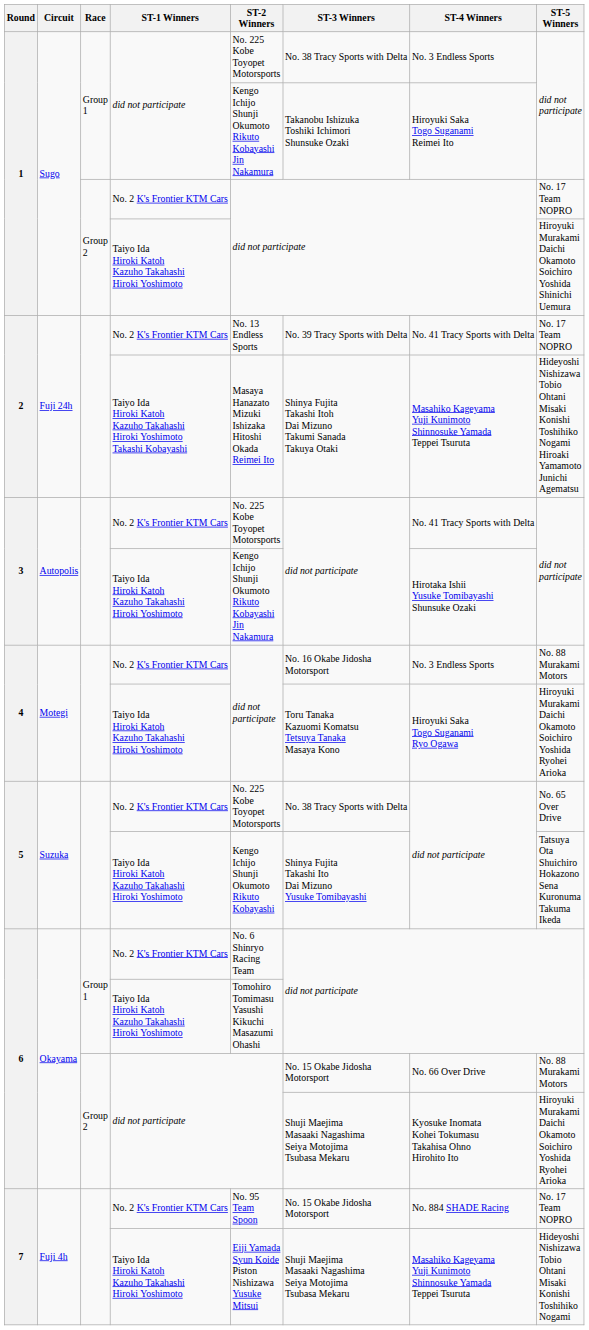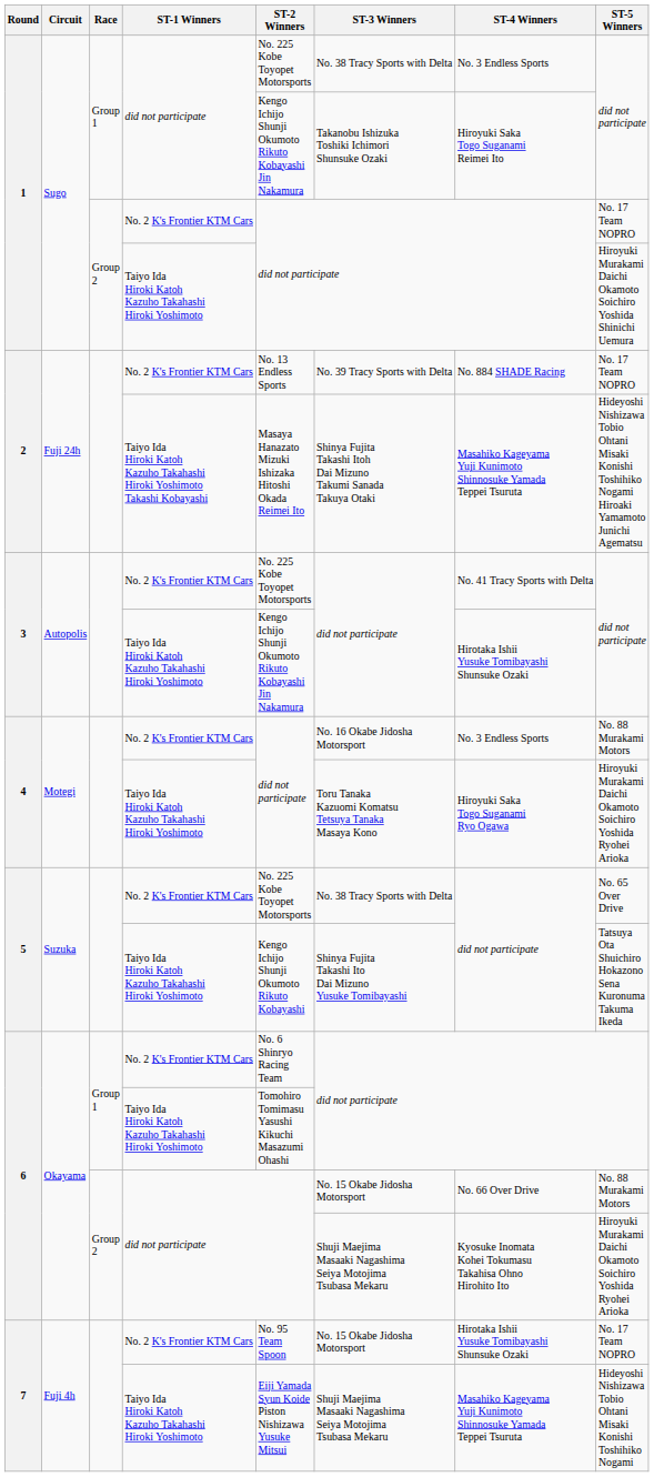2 / No. 2 K's Frontier KTM Cars | ST-4 Winners: No. 41 Tracy Sports with Delta -> No. 884 SHADE Racing
7 / No. 2 K's Frontier KTM Cars | ST-4 Winners: No. 884 SHADE Racing -> Hirotaka Ishii Yusuke Tomibayashi Shunsuke Ozaki
